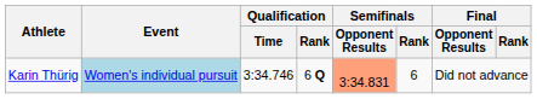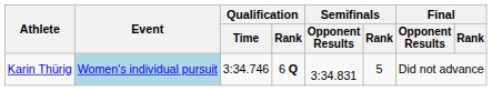Karin Thürig | Semifinals / Opponent Results: lightsalmon background -> no background
Karin Thürig | Semifinals / Rank: 6 -> 5
